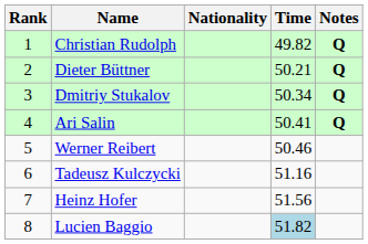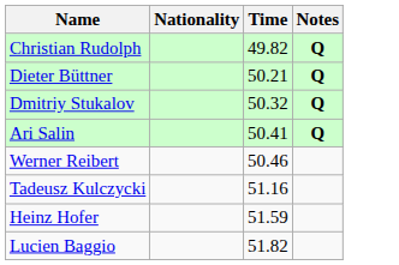- column: Rank | 1 | 2 | 3 | 4 | 5 | 6 | 7 | 8
Dmitriy Stukalov | Time: 50.34 -> 50.32
Heinz Hofer | Time: 51.56 -> 51.59
Lucien Baggio | Time: lightblue background -> no background
